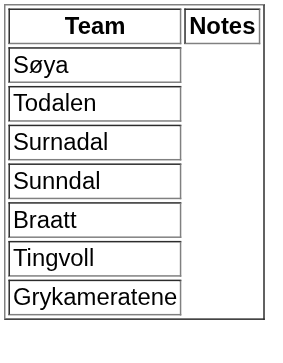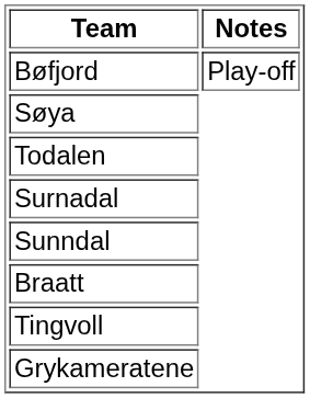+ row: Bøfjord | Play-off
